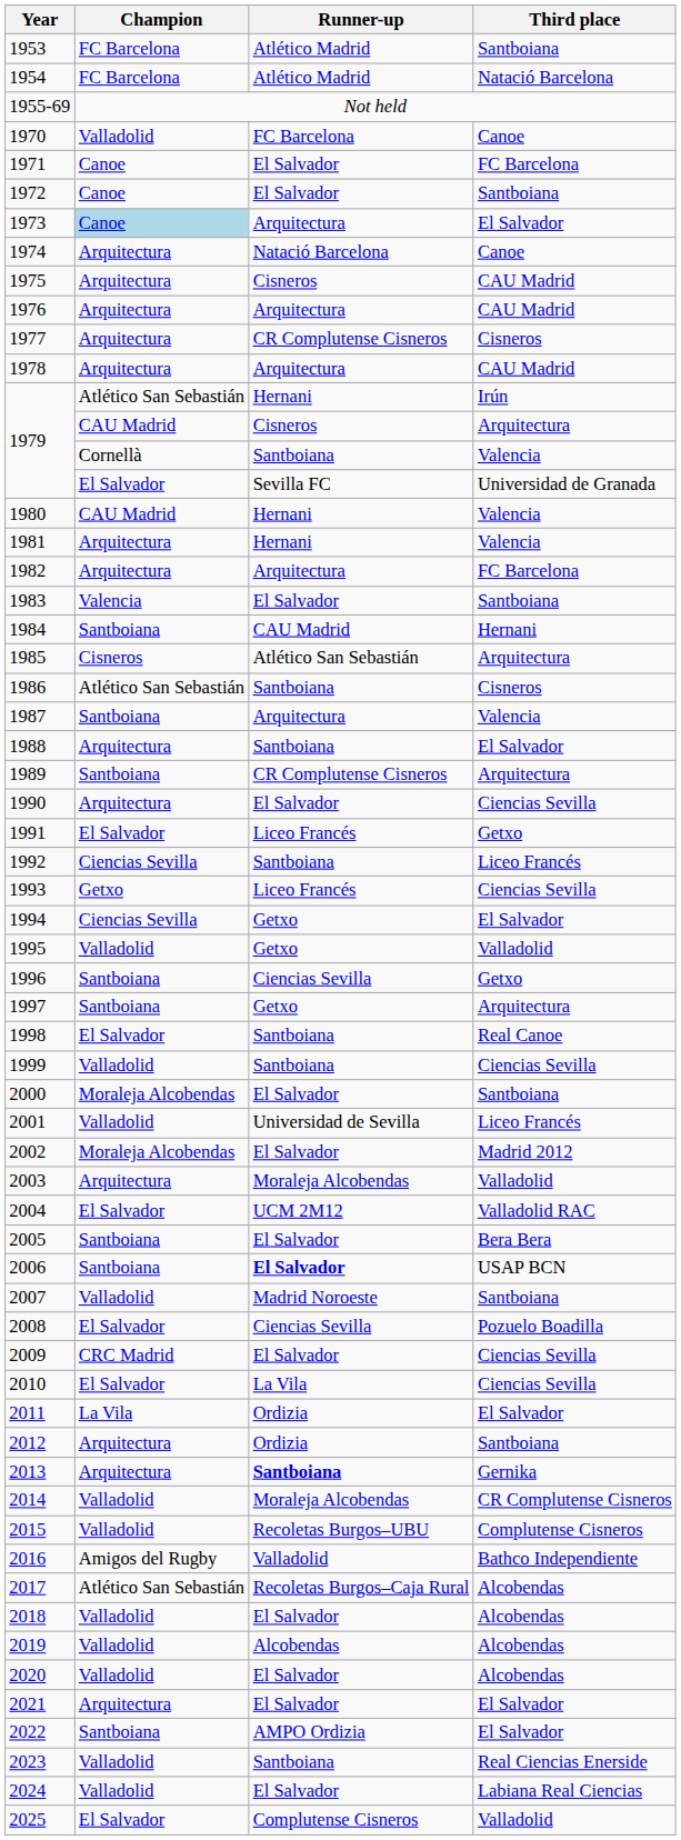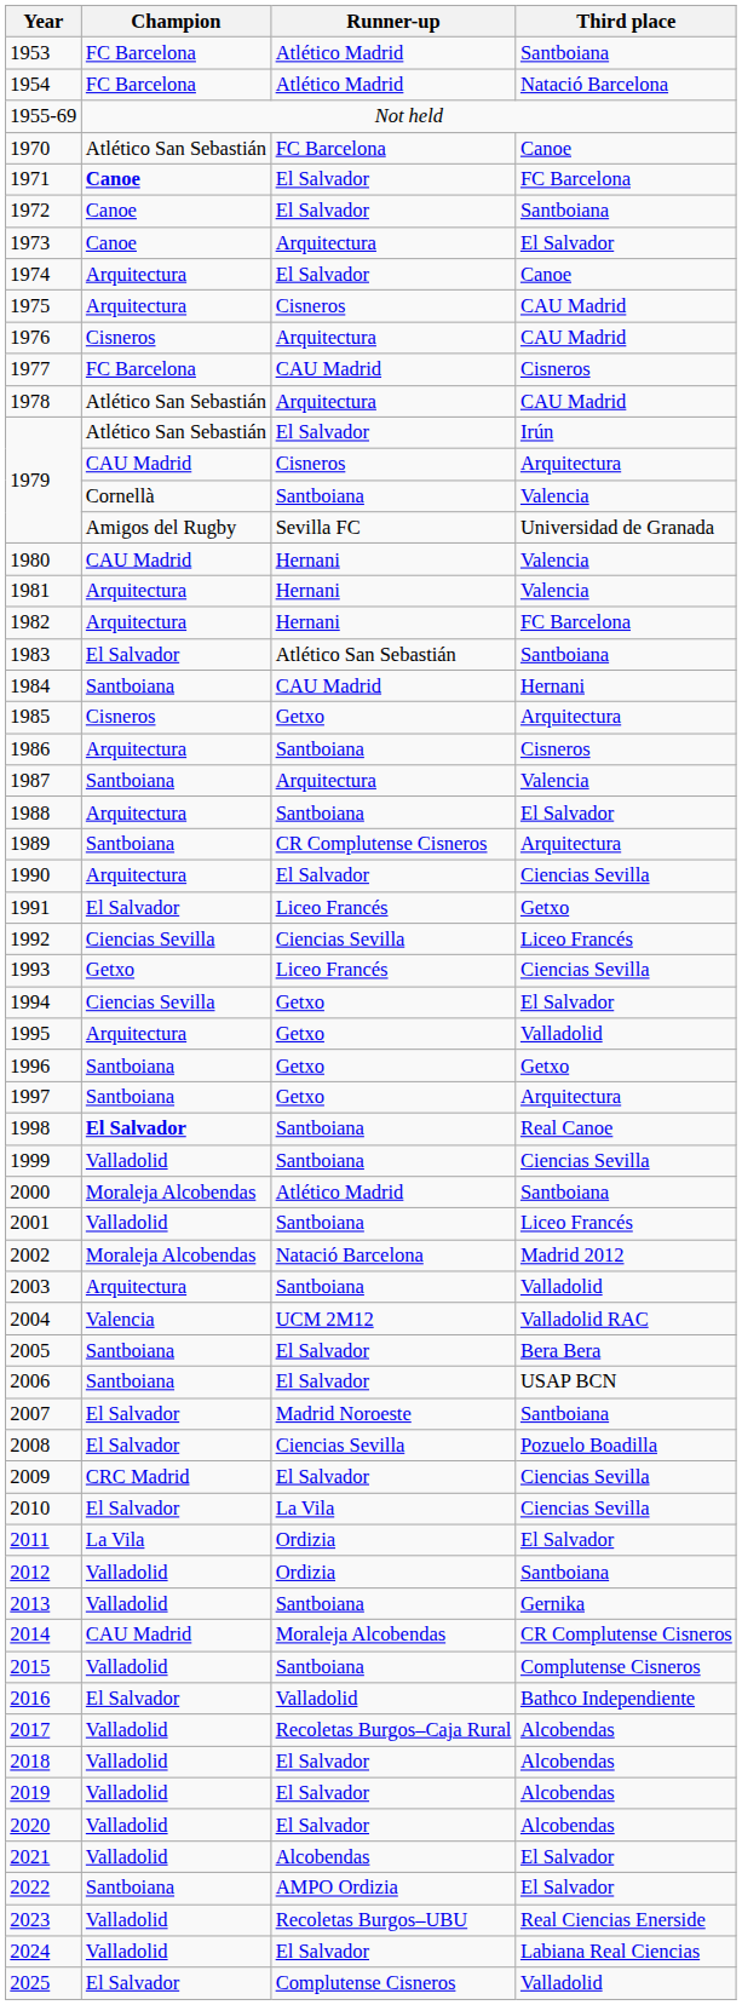1970 | Champion: Valladolid -> Atlético San Sebastián
1971 | Champion: normal -> bold
1973 | Champion: lightblue background -> no background
1974 | Runner-up: Natació Barcelona -> El Salvador
1976 | Champion: Arquitectura -> Cisneros
1977 | Champion: Arquitectura -> FC Barcelona
1977 | Runner-up: CR Complutense Cisneros -> CAU Madrid
1978 | Champion: Arquitectura -> Atlético San Sebastián
1979 / Irún | Runner-up: Hernani -> El Salvador
1979 / Universidad de Granada | Champion: El Salvador -> Amigos del Rugby
1982 | Runner-up: Arquitectura -> Hernani
1983 | Champion: Valencia -> El Salvador
1983 | Runner-up: El Salvador -> Atlético San Sebastián
1985 | Runner-up: Atlético San Sebastián -> Getxo
1986 | Champion: Atlético San Sebastián -> Arquitectura
1992 | Runner-up: Santboiana -> Ciencias Sevilla
1995 | Champion: Valladolid -> Arquitectura
1996 | Runner-up: Ciencias Sevilla -> Getxo
1998 | Champion: normal -> bold
2000 | Runner-up: El Salvador -> Atlético Madrid
2001 | Runner-up: Universidad de Sevilla -> Santboiana
2002 | Runner-up: El Salvador -> Natació Barcelona
2003 | Runner-up: Moraleja Alcobendas -> Santboiana
2004 | Champion: El Salvador -> Valencia
2006 | Runner-up: bold -> normal
2007 | Champion: Valladolid -> El Salvador
2012 | Champion: Arquitectura -> Valladolid
2013 | Champion: Arquitectura -> Valladolid
2013 | Runner-up: bold -> normal
2014 | Champion: Valladolid -> CAU Madrid
2015 | Runner-up: Recoletas Burgos–UBU -> Santboiana
2016 | Champion: Amigos del Rugby -> El Salvador
2017 | Champion: Atlético San Sebastián -> Valladolid
2019 | Runner-up: Alcobendas -> El Salvador
2021 | Champion: Arquitectura -> Valladolid
2021 | Runner-up: El Salvador -> Alcobendas
2023 | Runner-up: Santboiana -> Recoletas Burgos–UBU
